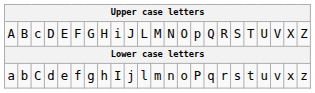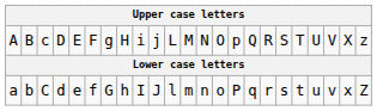A | column 7: G -> g
A | column 10: J -> j
A | column 23: Z -> z
a | column 7: g -> G
a | column 10: j -> J
a | column 23: z -> Z
